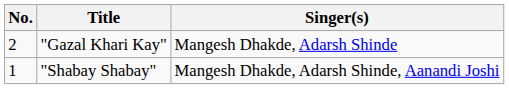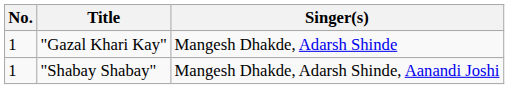"Gazal Khari Kay" | No.: 2 -> 1
